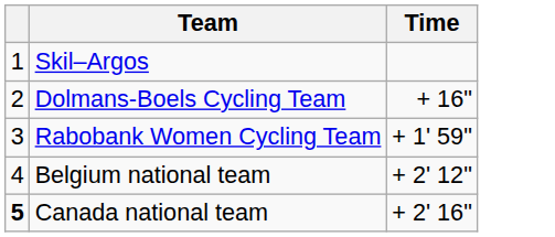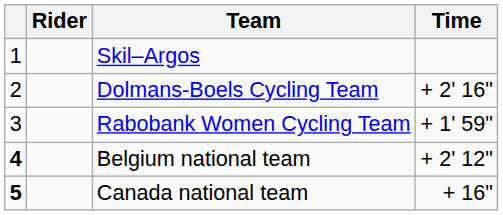+ column: Rider
Dolmans-Boels Cycling Team | Time: + 16" -> + 2' 16"
Belgium national team | column 1: normal -> bold
Canada national team | Time: + 2' 16" -> + 16"
